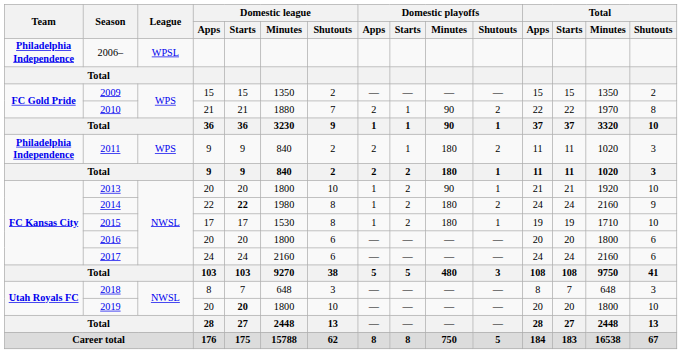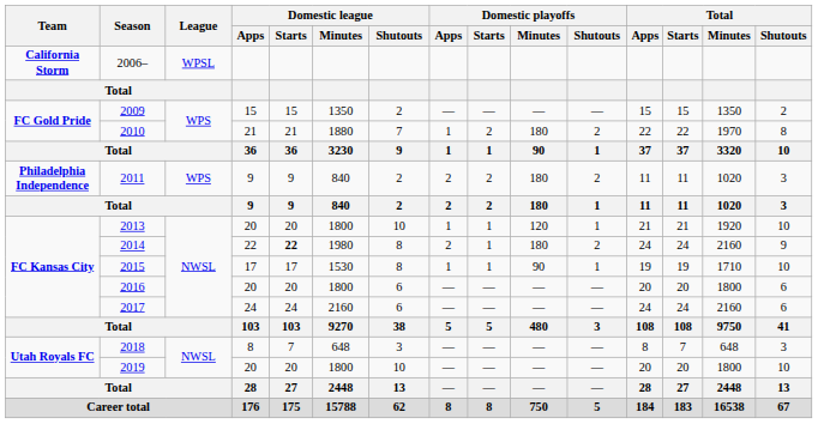2006– | Team: Philadelphia Independence -> California Storm
2010 | Domestic playoffs / Apps: 2 -> 1
2010 | Domestic playoffs / Starts: 1 -> 2
2010 | Domestic playoffs / Minutes: 90 -> 180
2011 | Domestic playoffs / Starts: 1 -> 2
2013 | Domestic playoffs / Starts: 2 -> 1
2013 | Domestic playoffs / Minutes: 90 -> 120
2014 | Domestic playoffs / Apps: 1 -> 2
2014 | Domestic playoffs / Starts: 2 -> 1
2015 | Domestic playoffs / Starts: 2 -> 1
2015 | Domestic playoffs / Minutes: 180 -> 90
2019 | Domestic league / Starts: bold -> normal
